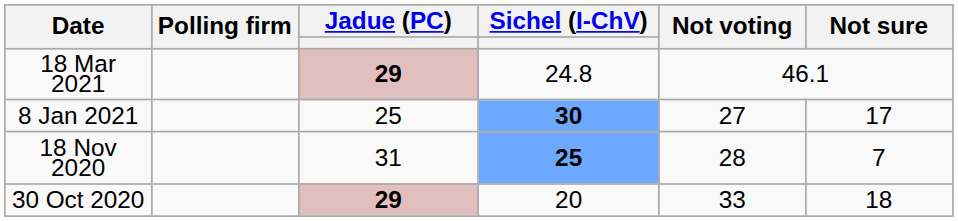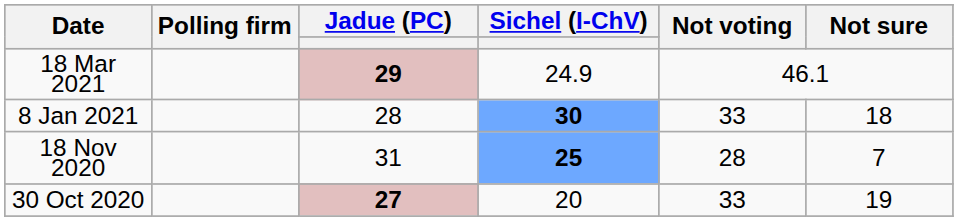18 Mar 2021 | Sichel (I-ChV): 24.8 -> 24.9
8 Jan 2021 | Jadue (PC): 25 -> 28
8 Jan 2021 | Not voting: 27 -> 33
8 Jan 2021 | Not sure: 17 -> 18
30 Oct 2020 | Jadue (PC): 29 -> 27
30 Oct 2020 | Not sure: 18 -> 19
